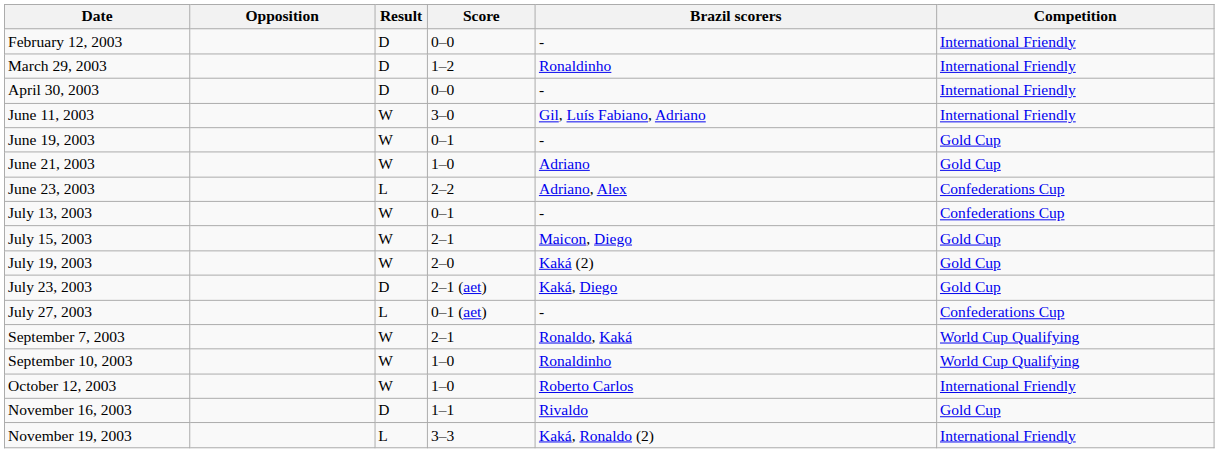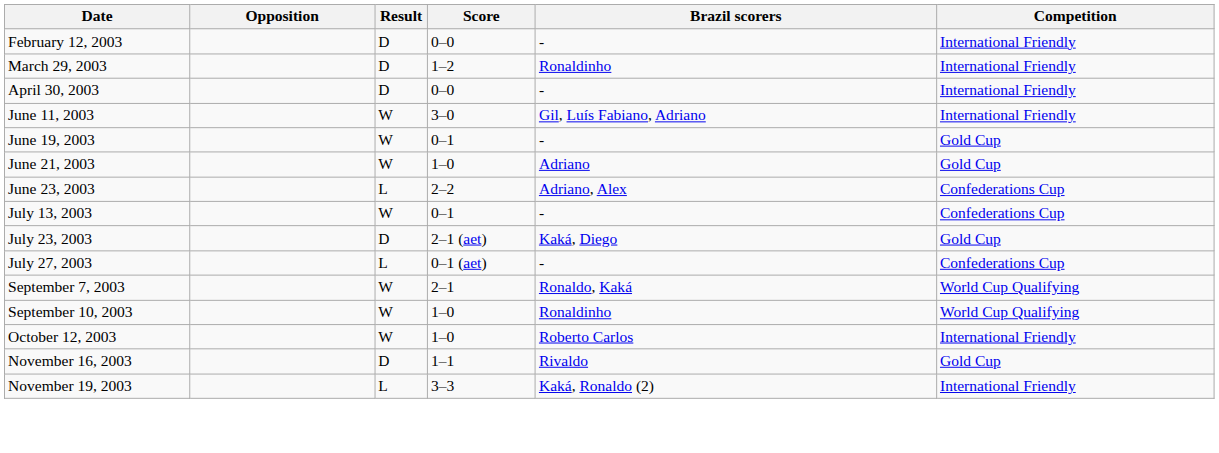- row: July 15, 2003 | W | 2–1 | Maicon, Diego | Gold Cup
- row: July 19, 2003 | W | 2–0 | Kaká (2) | Gold Cup
